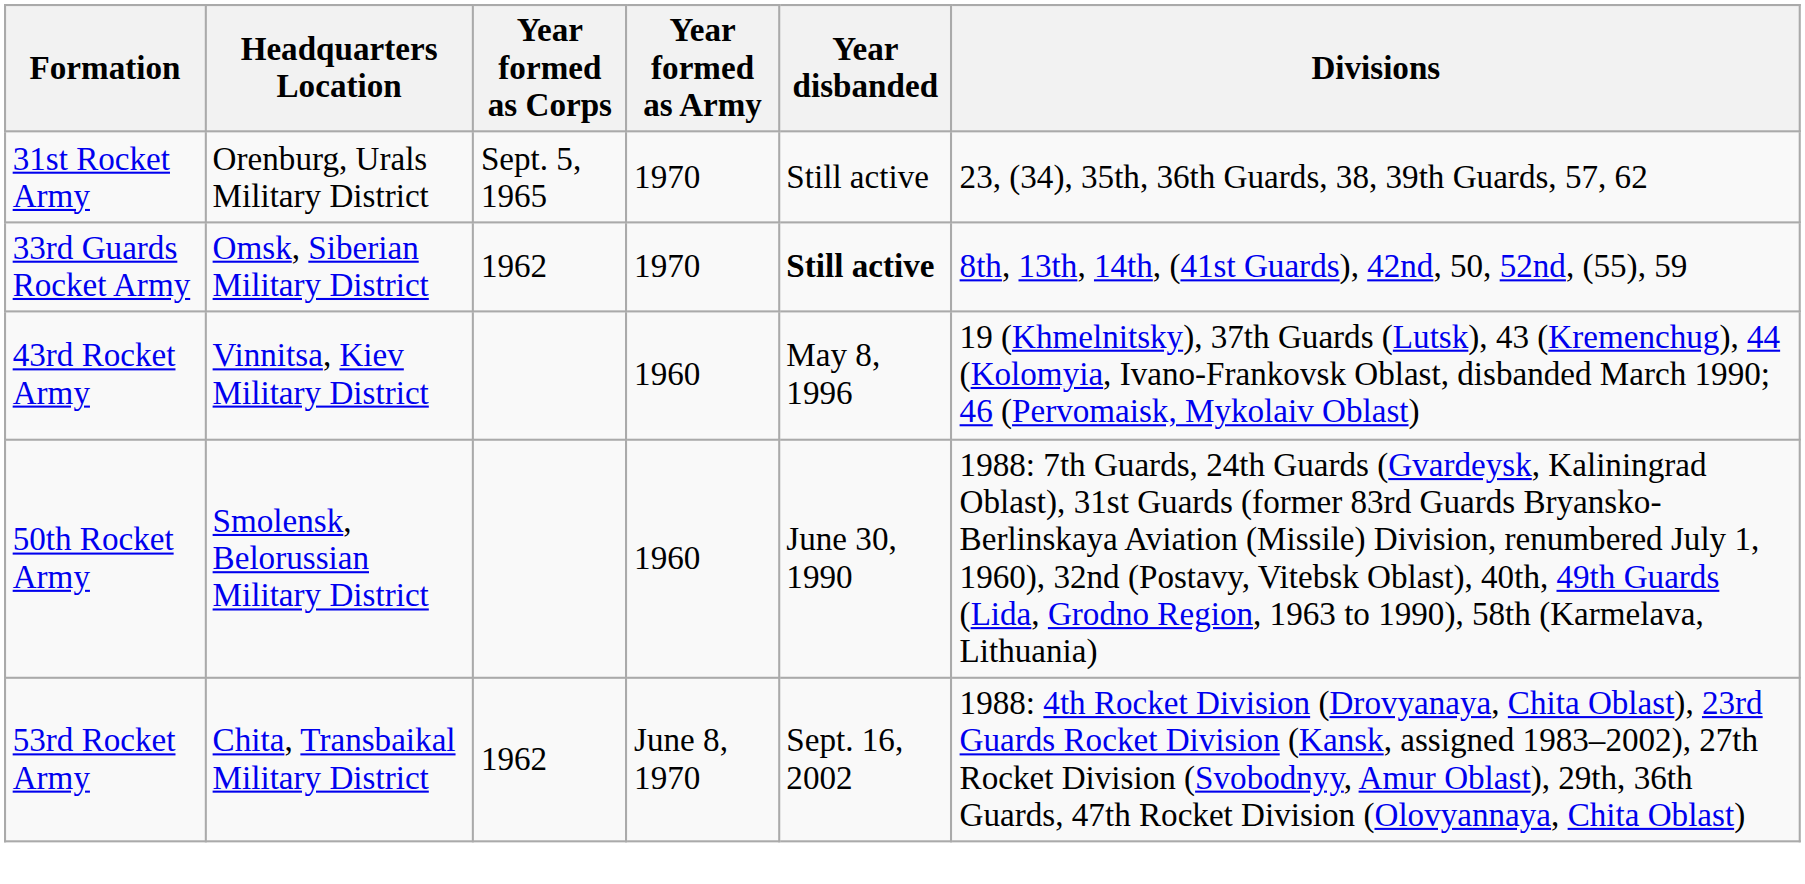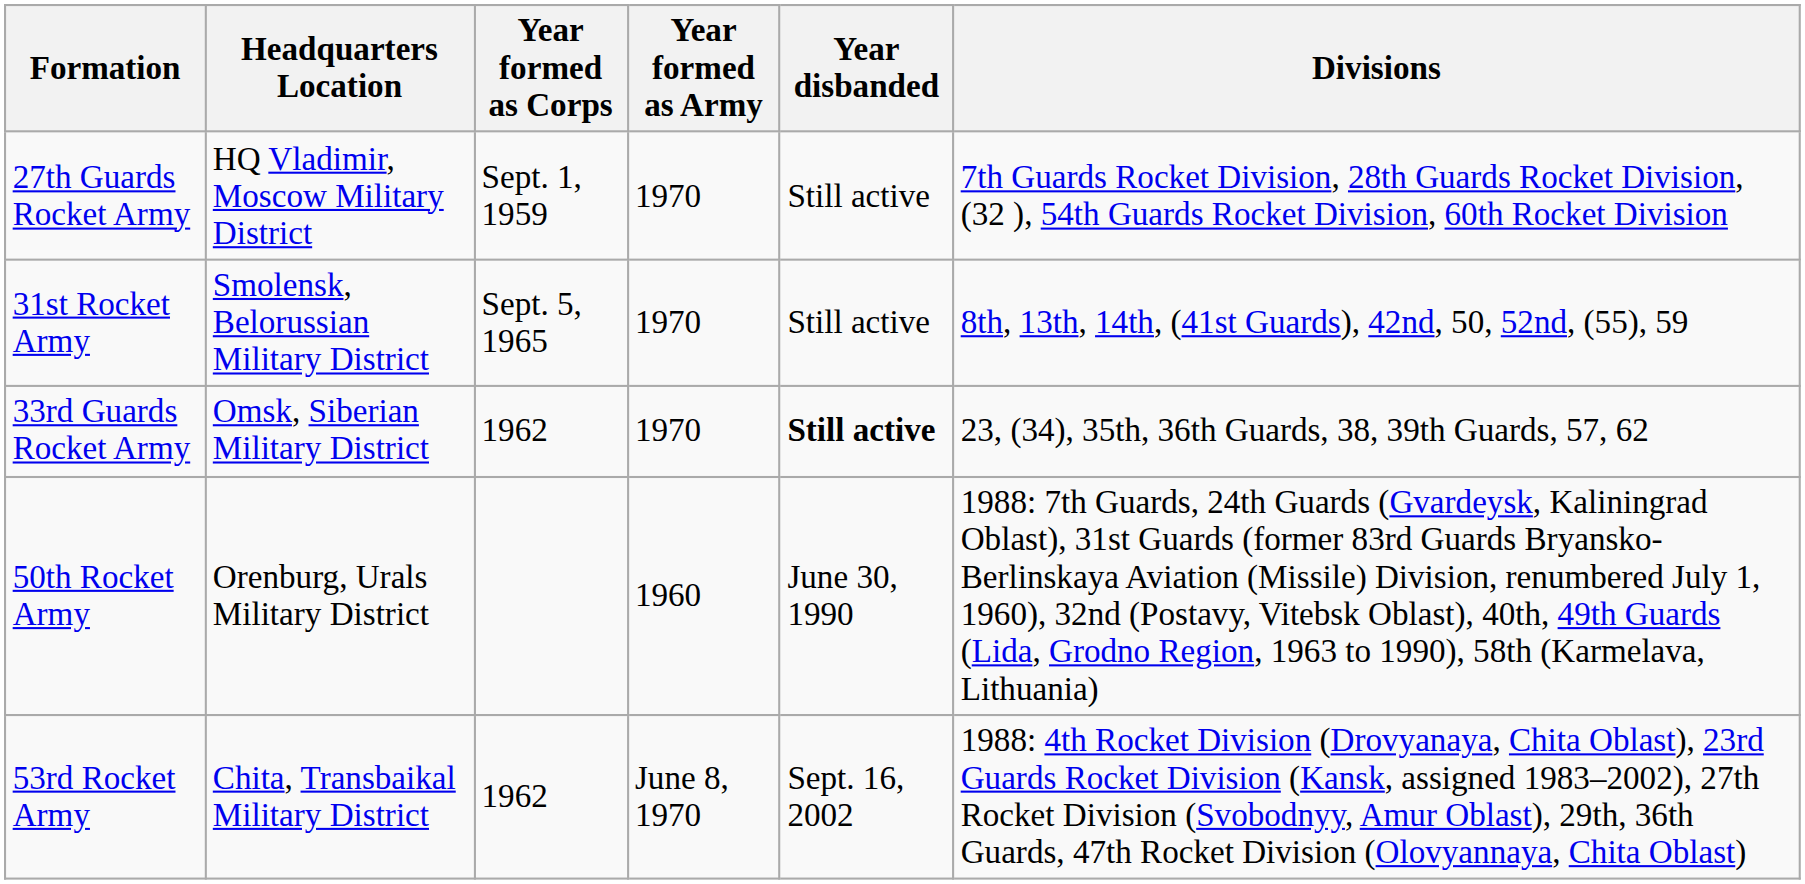+ row: 27th Guards Rocket Army | HQ Vladimir, Moscow Military District | Sept. 1, 1959 | 1970 | Still active | 7th Guards Rocket Division, 28th Guards Rocket Division, (32 ), 54th Guards Rocket Division, 60th Rocket Division
31st Rocket Army | Headquarters Location: Orenburg, Urals Military District -> Smolensk, Belorussian Military District
31st Rocket Army | Divisions: 23, (34), 35th, 36th Guards, 38, 39th Guards, 57, 62 -> 8th, 13th, 14th, (41st Guards), 42nd, 50, 52nd, (55), 59
33rd Guards Rocket Army | Divisions: 8th, 13th, 14th, (41st Guards), 42nd, 50, 52nd, (55), 59 -> 23, (34), 35th, 36th Guards, 38, 39th Guards, 57, 62
- row: 43rd Rocket Army | Vinnitsa, Kiev Military District | 1960 | May 8, 1996 | 19 (Khmelnitsky), 37th Guards (Lutsk), 43 (Kremenchug), 44 (Kolomyia, Ivano-Frankovsk Oblast, disbanded March 1990; 46 (Pervomaisk, Mykolaiv Oblast)
50th Rocket Army | Headquarters Location: Smolensk, Belorussian Military District -> Orenburg, Urals Military District
